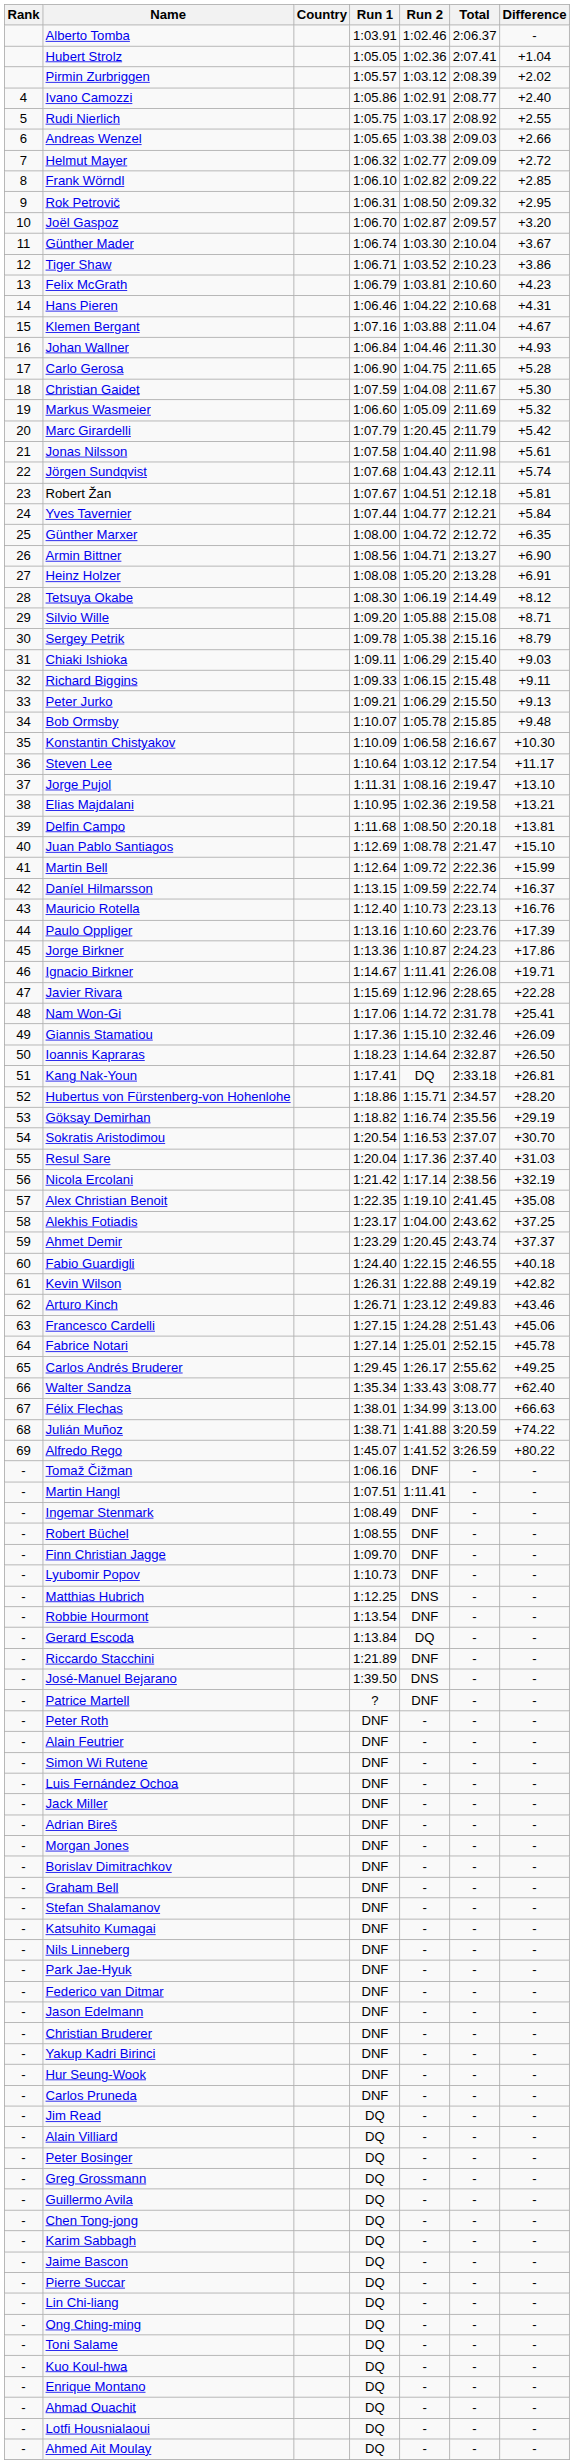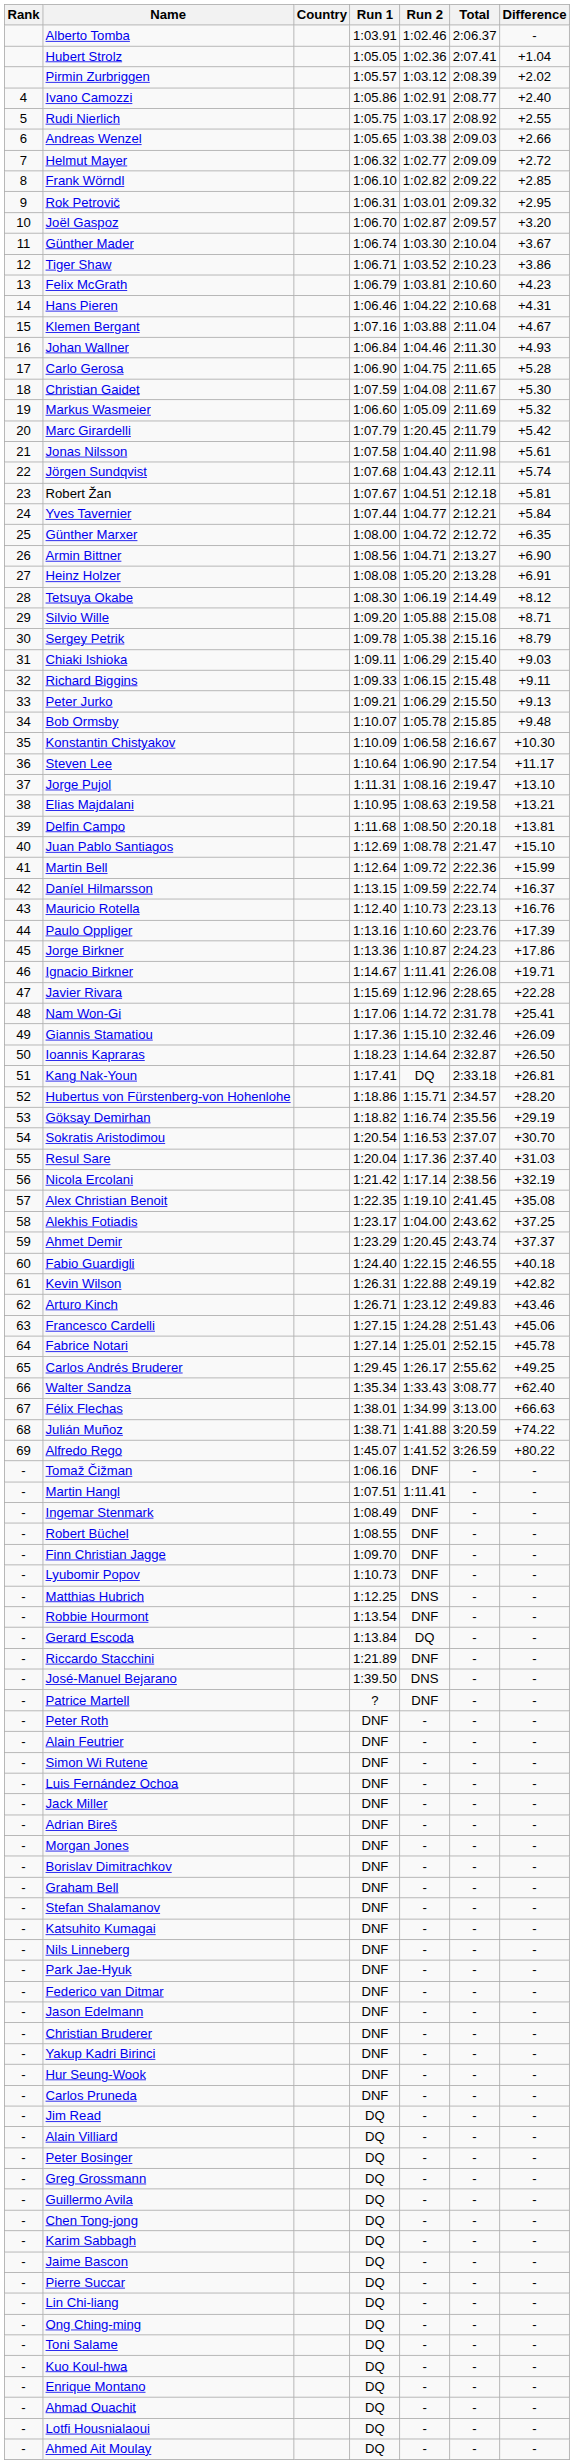Rok Petrovič | Run 2: 1:08.50 -> 1:03.01
Steven Lee | Run 2: 1:03.12 -> 1:06.90
Elias Majdalani | Run 2: 1:02.36 -> 1:08.63
